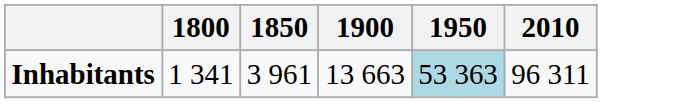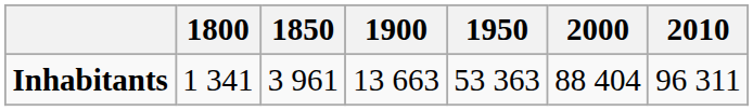+ column: 2000 | 88 404
Inhabitants | 1950: lightblue background -> no background
